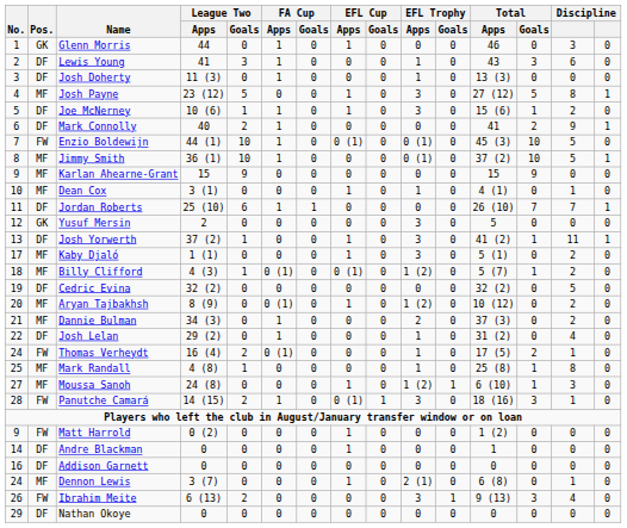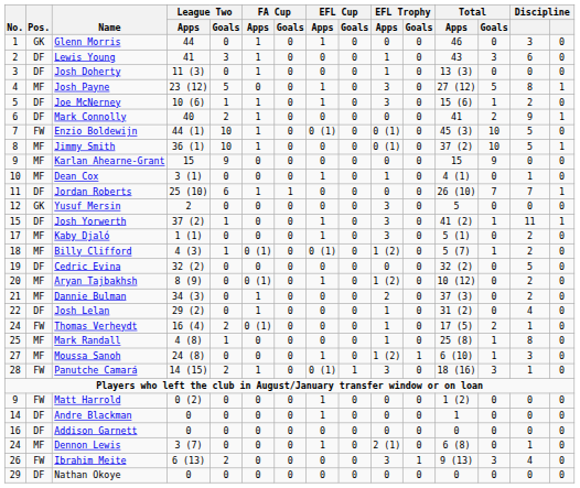Josh Yorwerth | No.: 13 -> 15
